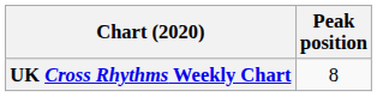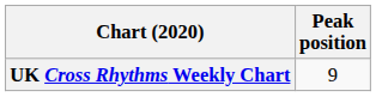UK Cross Rhythms Weekly Chart | Peak position: 8 -> 9
